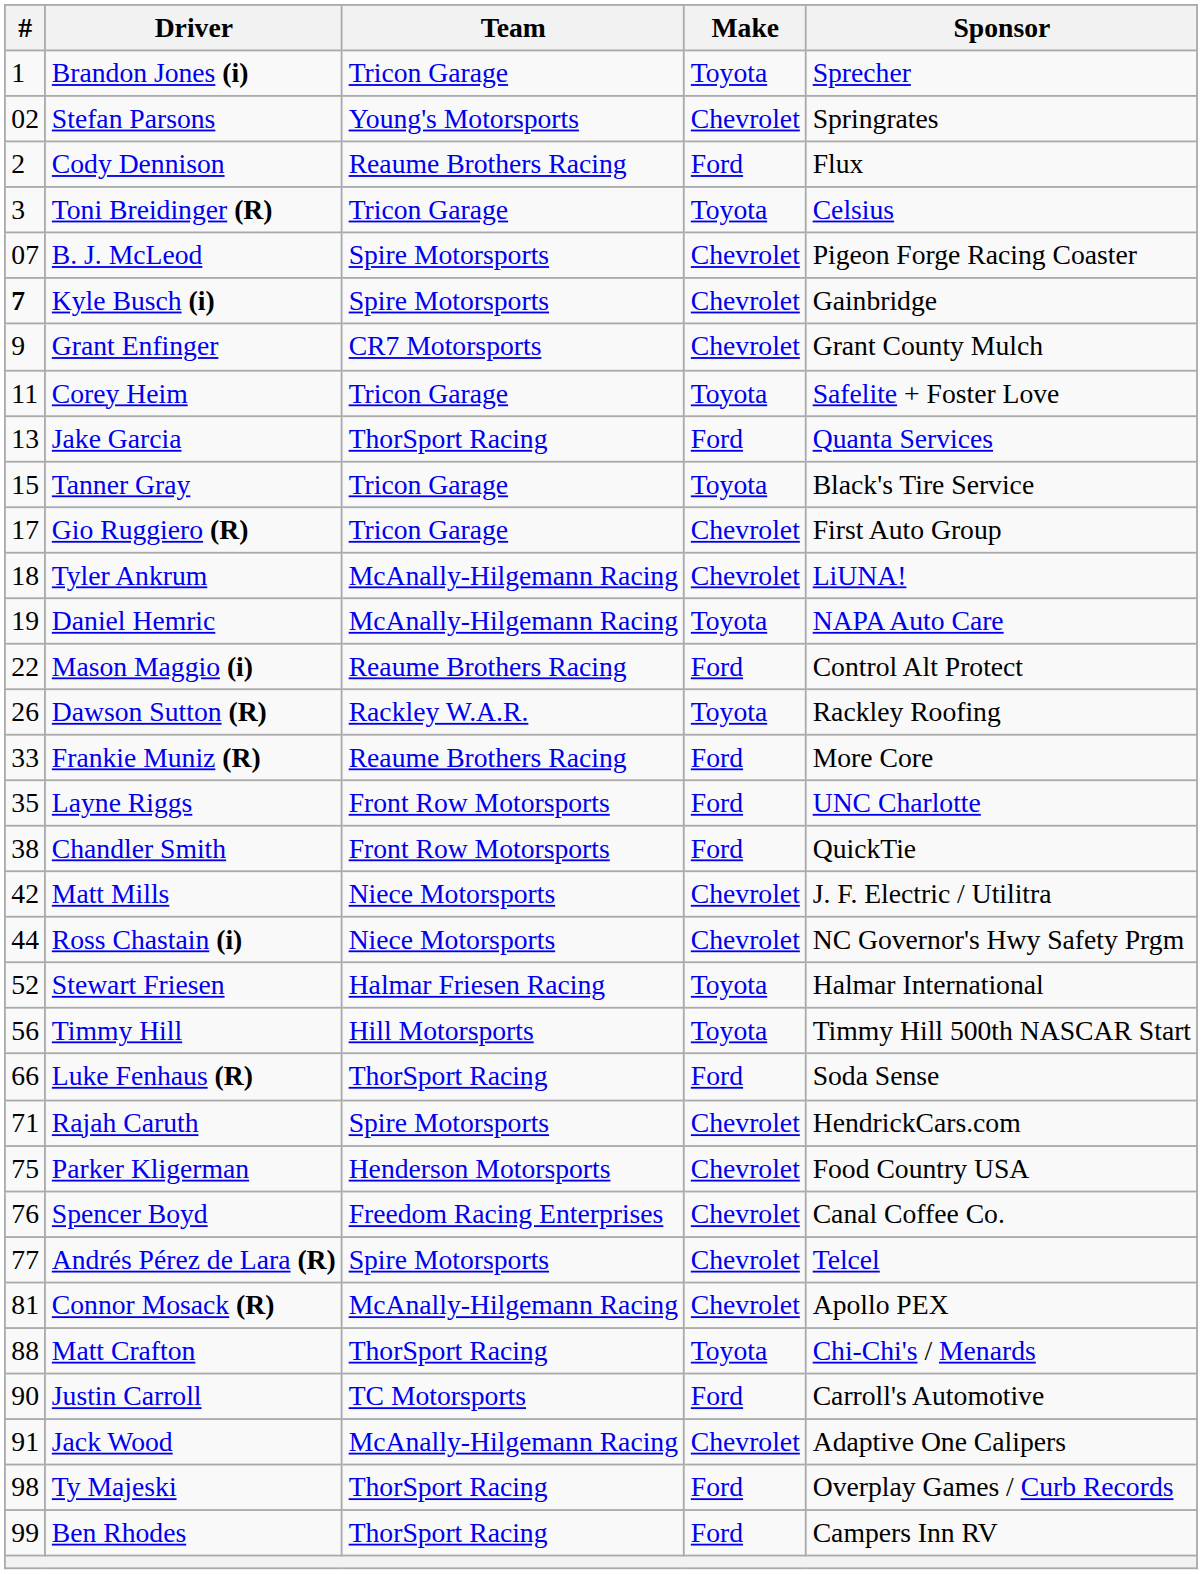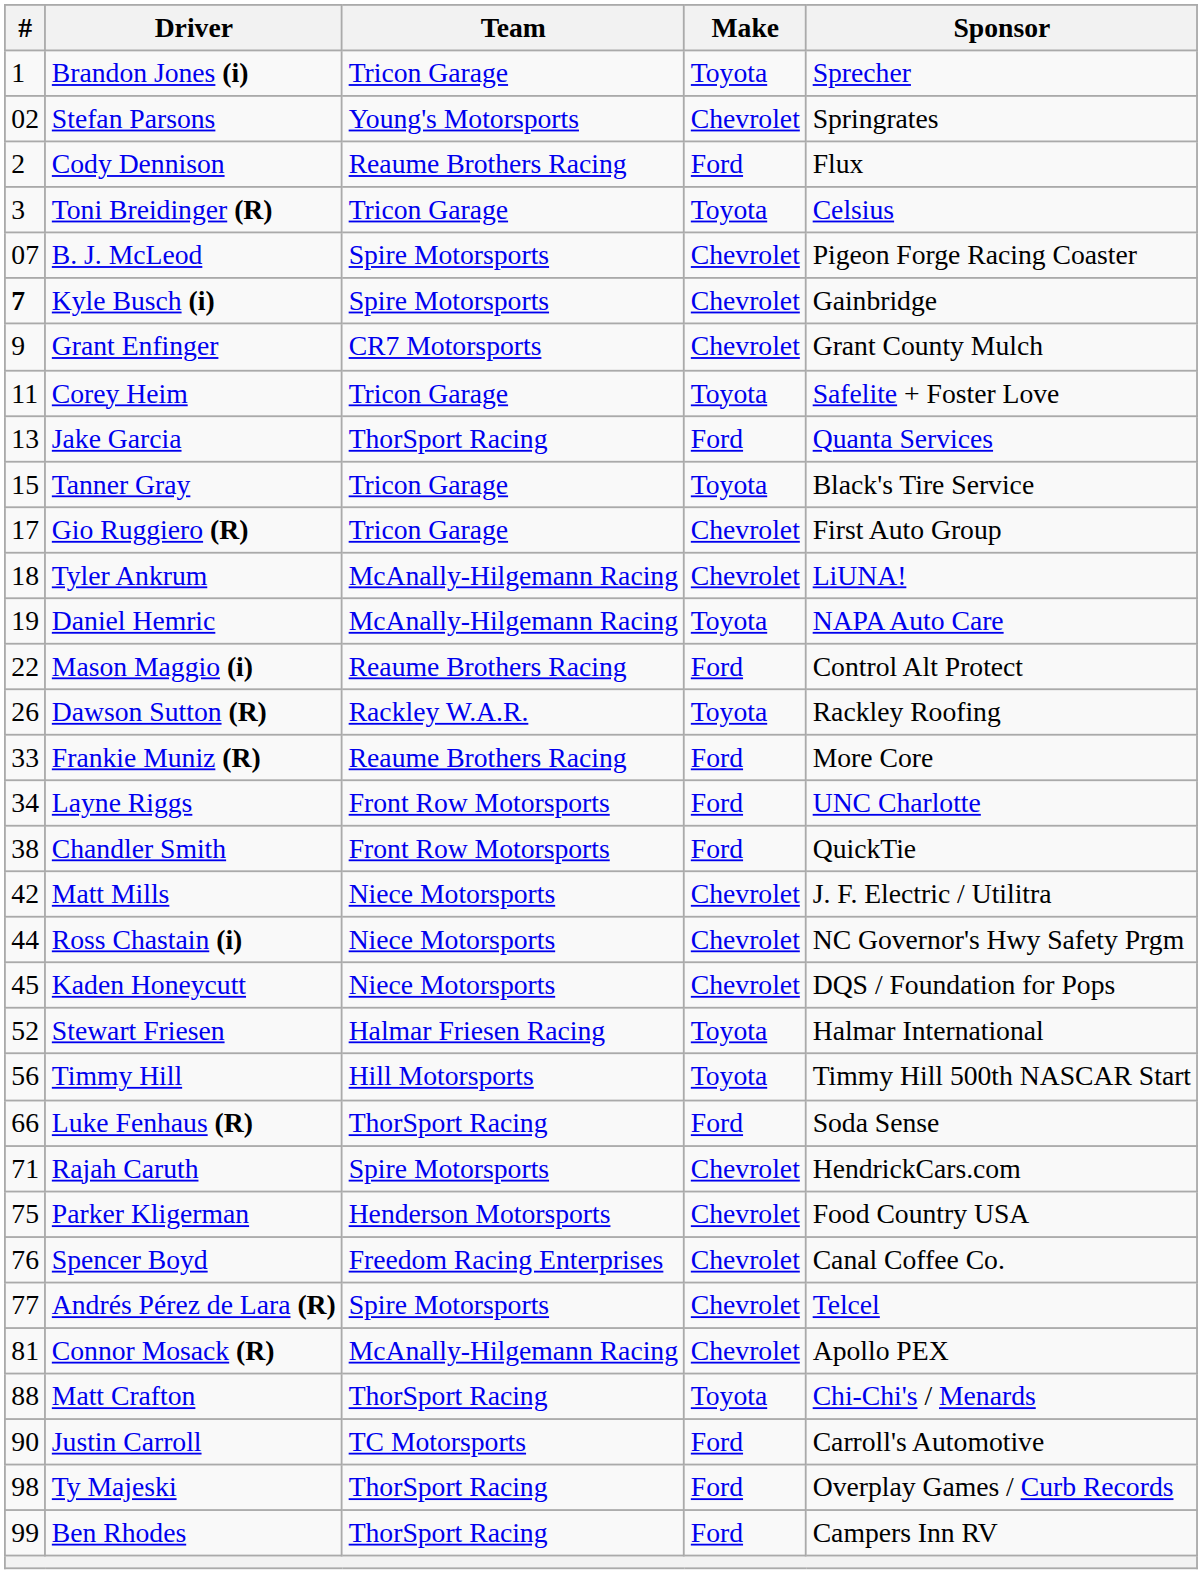Layne Riggs | #: 35 -> 34
+ row: 45 | Kaden Honeycutt | Niece Motorsports | Chevrolet | DQS / Foundation for Pops
- row: 91 | Jack Wood | McAnally-Hilgemann Racing | Chevrolet | Adaptive One Calipers
